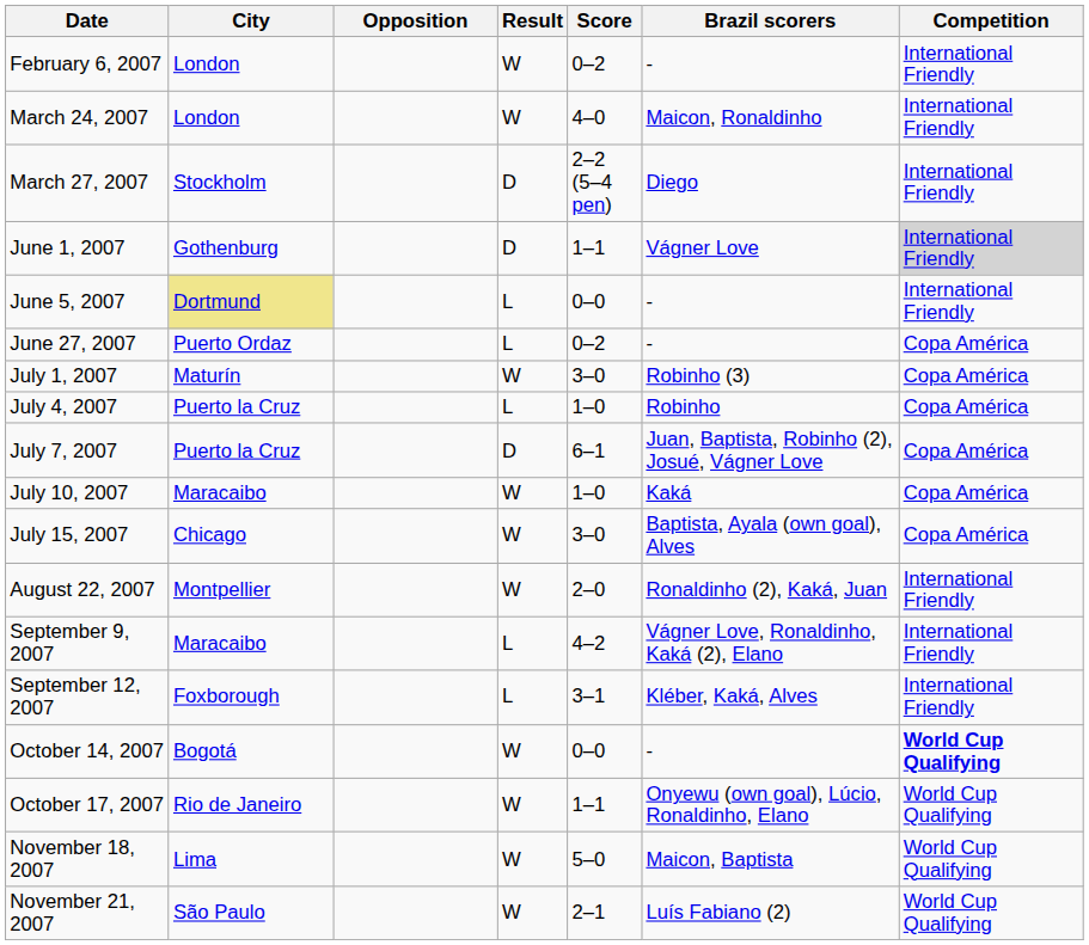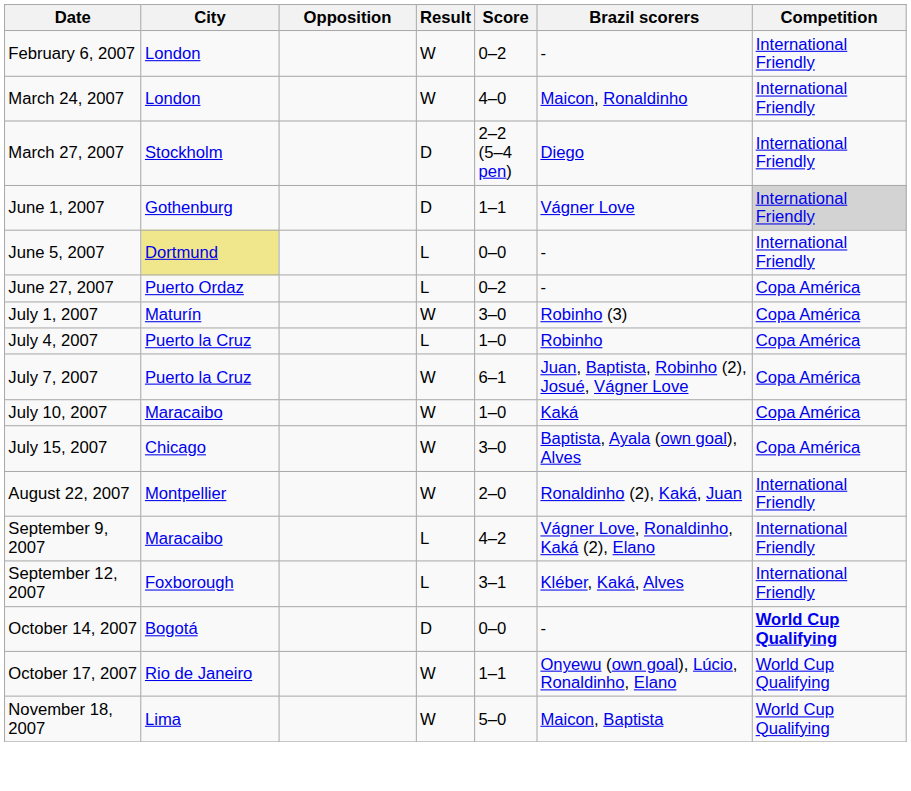July 7, 2007 | Result: D -> W
October 14, 2007 | Result: W -> D
- row: November 21, 2007 | São Paulo | W | 2–1 | Luís Fabiano (2) | World Cup Qualifying
